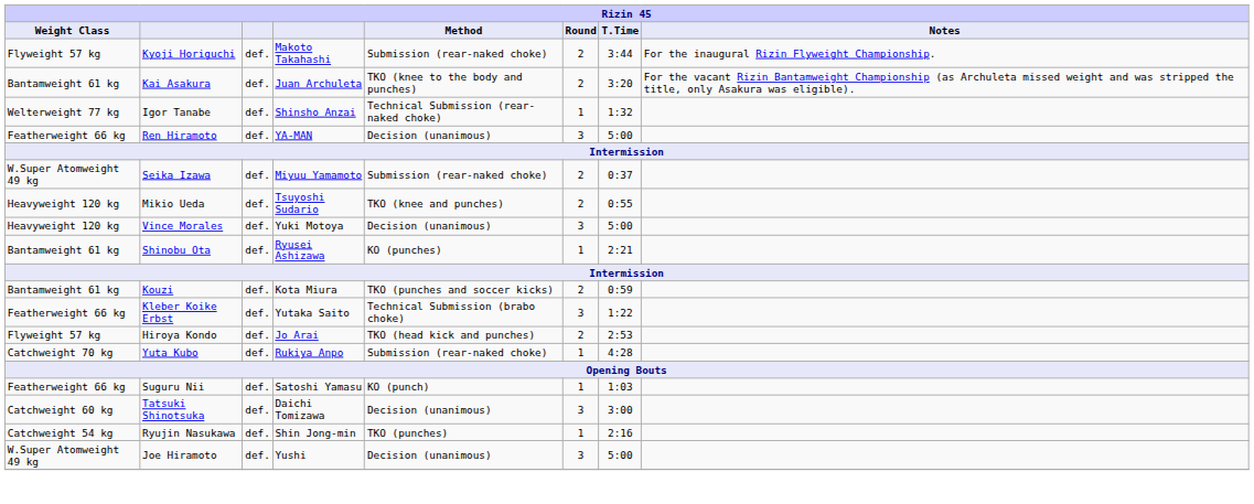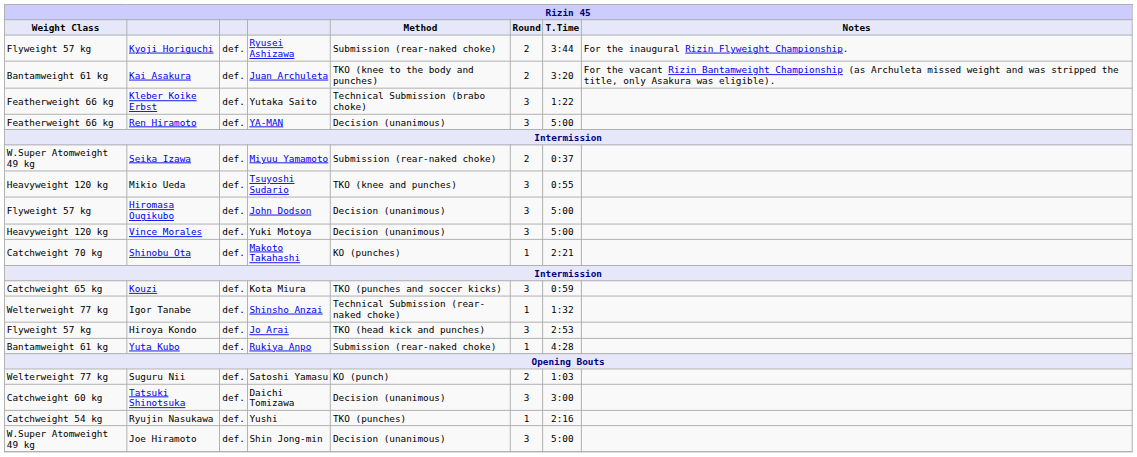Kyoji Horiguchi | column 4: Makoto Takahashi -> Ryusei Ashizawa
rows swapped: Kleber Koike Erbst <-> Igor Tanabe
Mikio Ueda | Round: 2 -> 3
+ row: Flyweight 57 kg | Hiromasa Ougikubo | def. | John Dodson | Decision (unanimous) | 3 | 5:00
Shinobu Ota | Weight Class: Bantamweight 61 kg -> Catchweight 70 kg
Shinobu Ota | column 4: Ryusei Ashizawa -> Makoto Takahashi
Kouzi | Weight Class: Bantamweight 61 kg -> Catchweight 65 kg
Kouzi | Round: 2 -> 3
Hiroya Kondo | Round: 2 -> 3
Yuta Kubo | Weight Class: Catchweight 70 kg -> Bantamweight 61 kg
Suguru Nii | Weight Class: Featherweight 66 kg -> Welterweight 77 kg
Suguru Nii | Round: 1 -> 2
Ryujin Nasukawa | column 4: Shin Jong-min -> Yushi
Joe Hiramoto | column 4: Yushi -> Shin Jong-min
